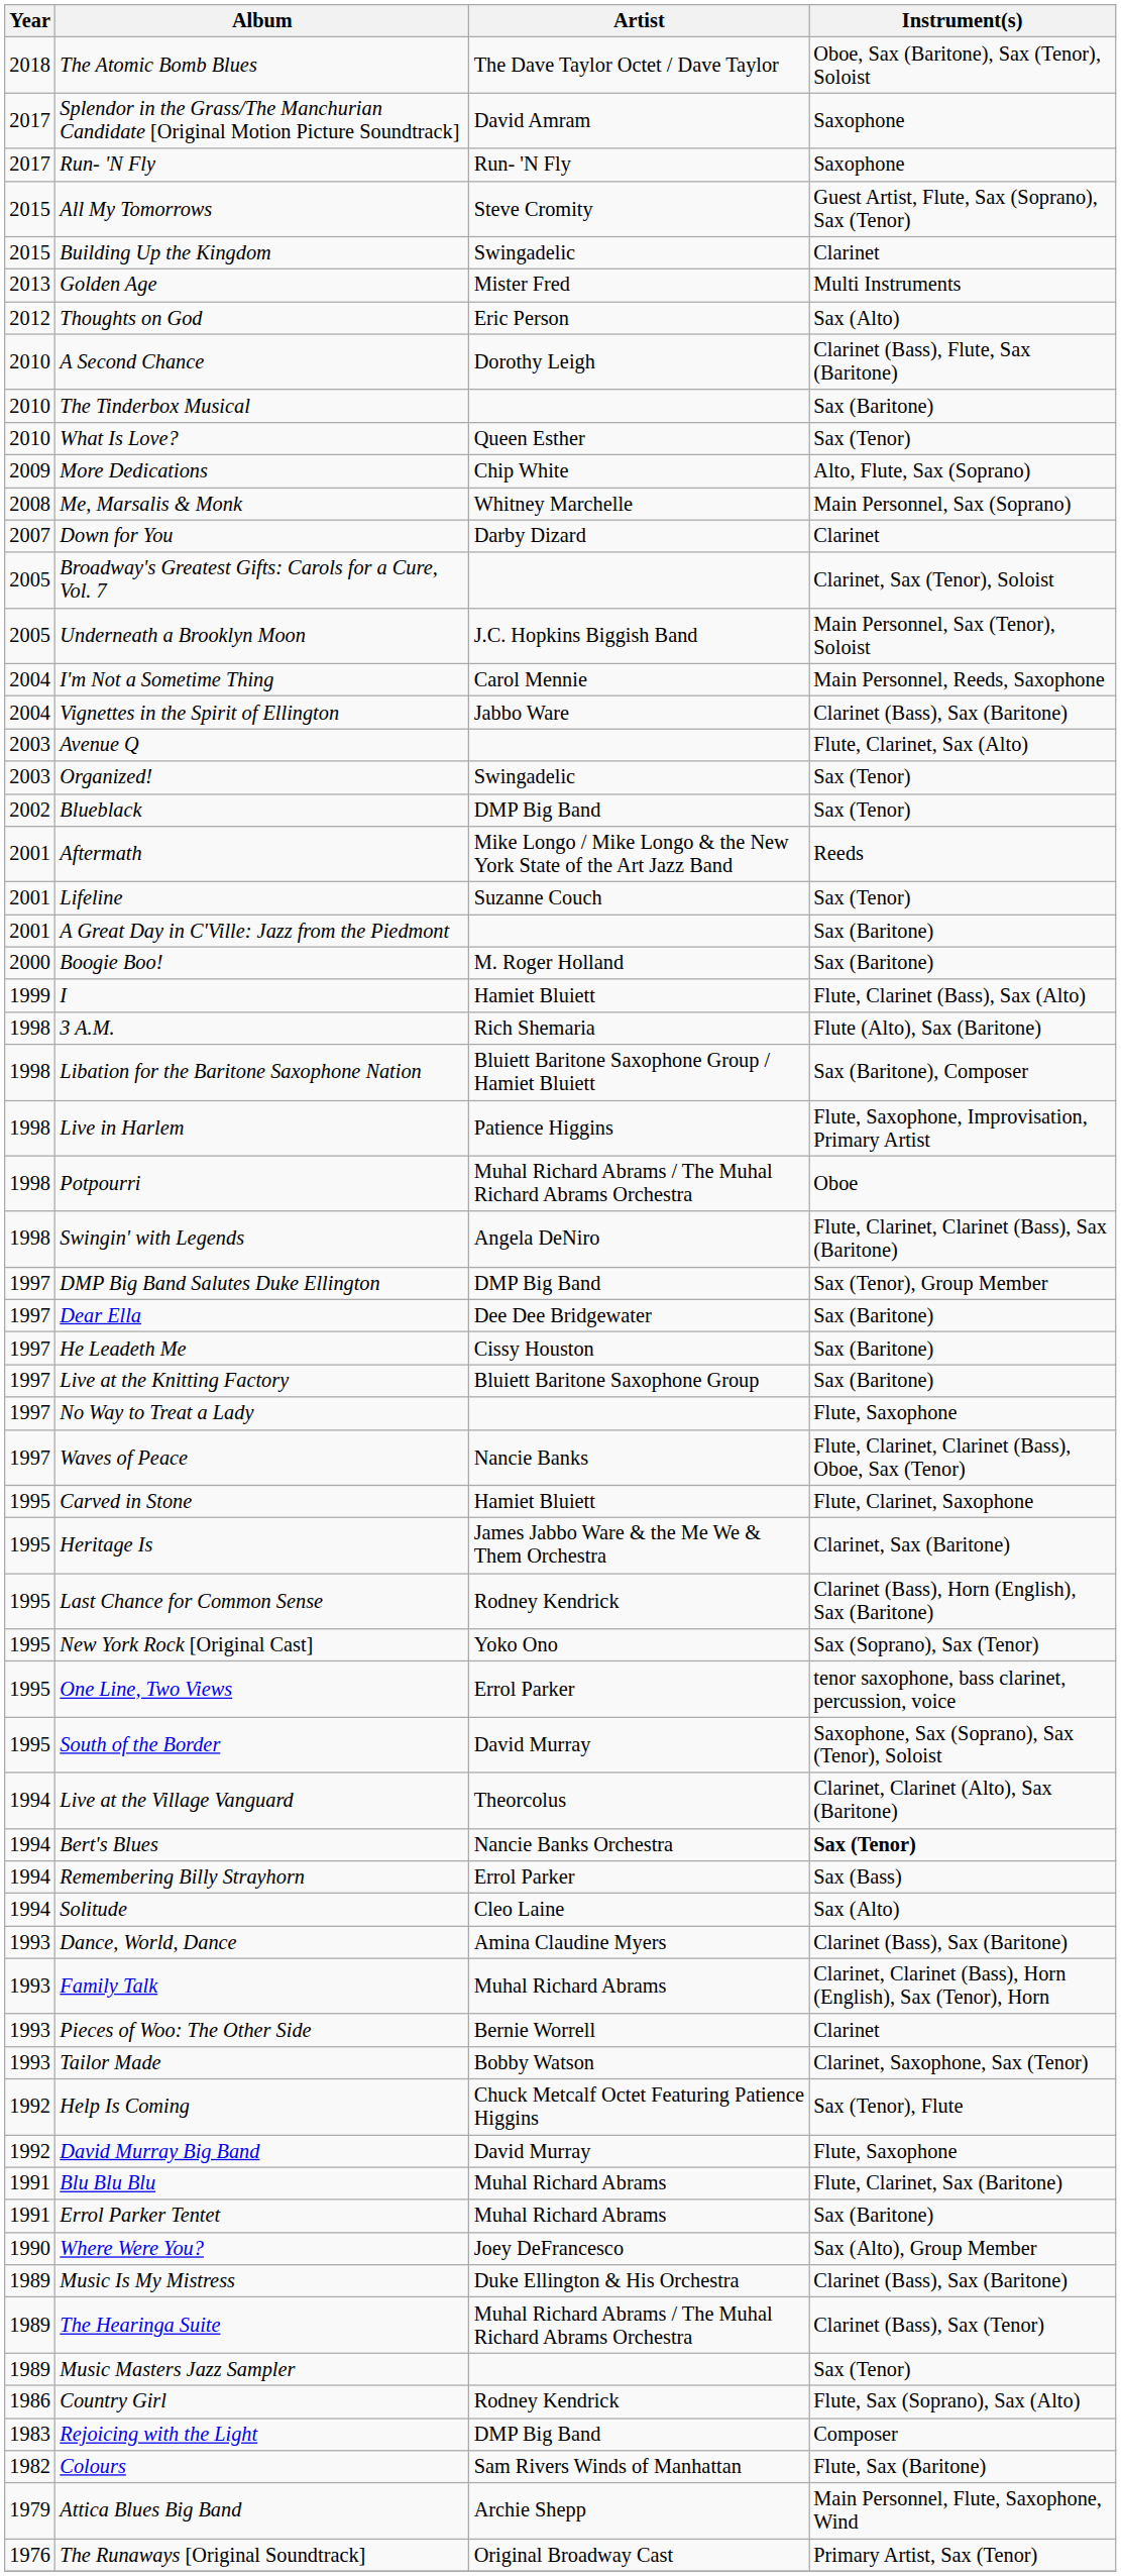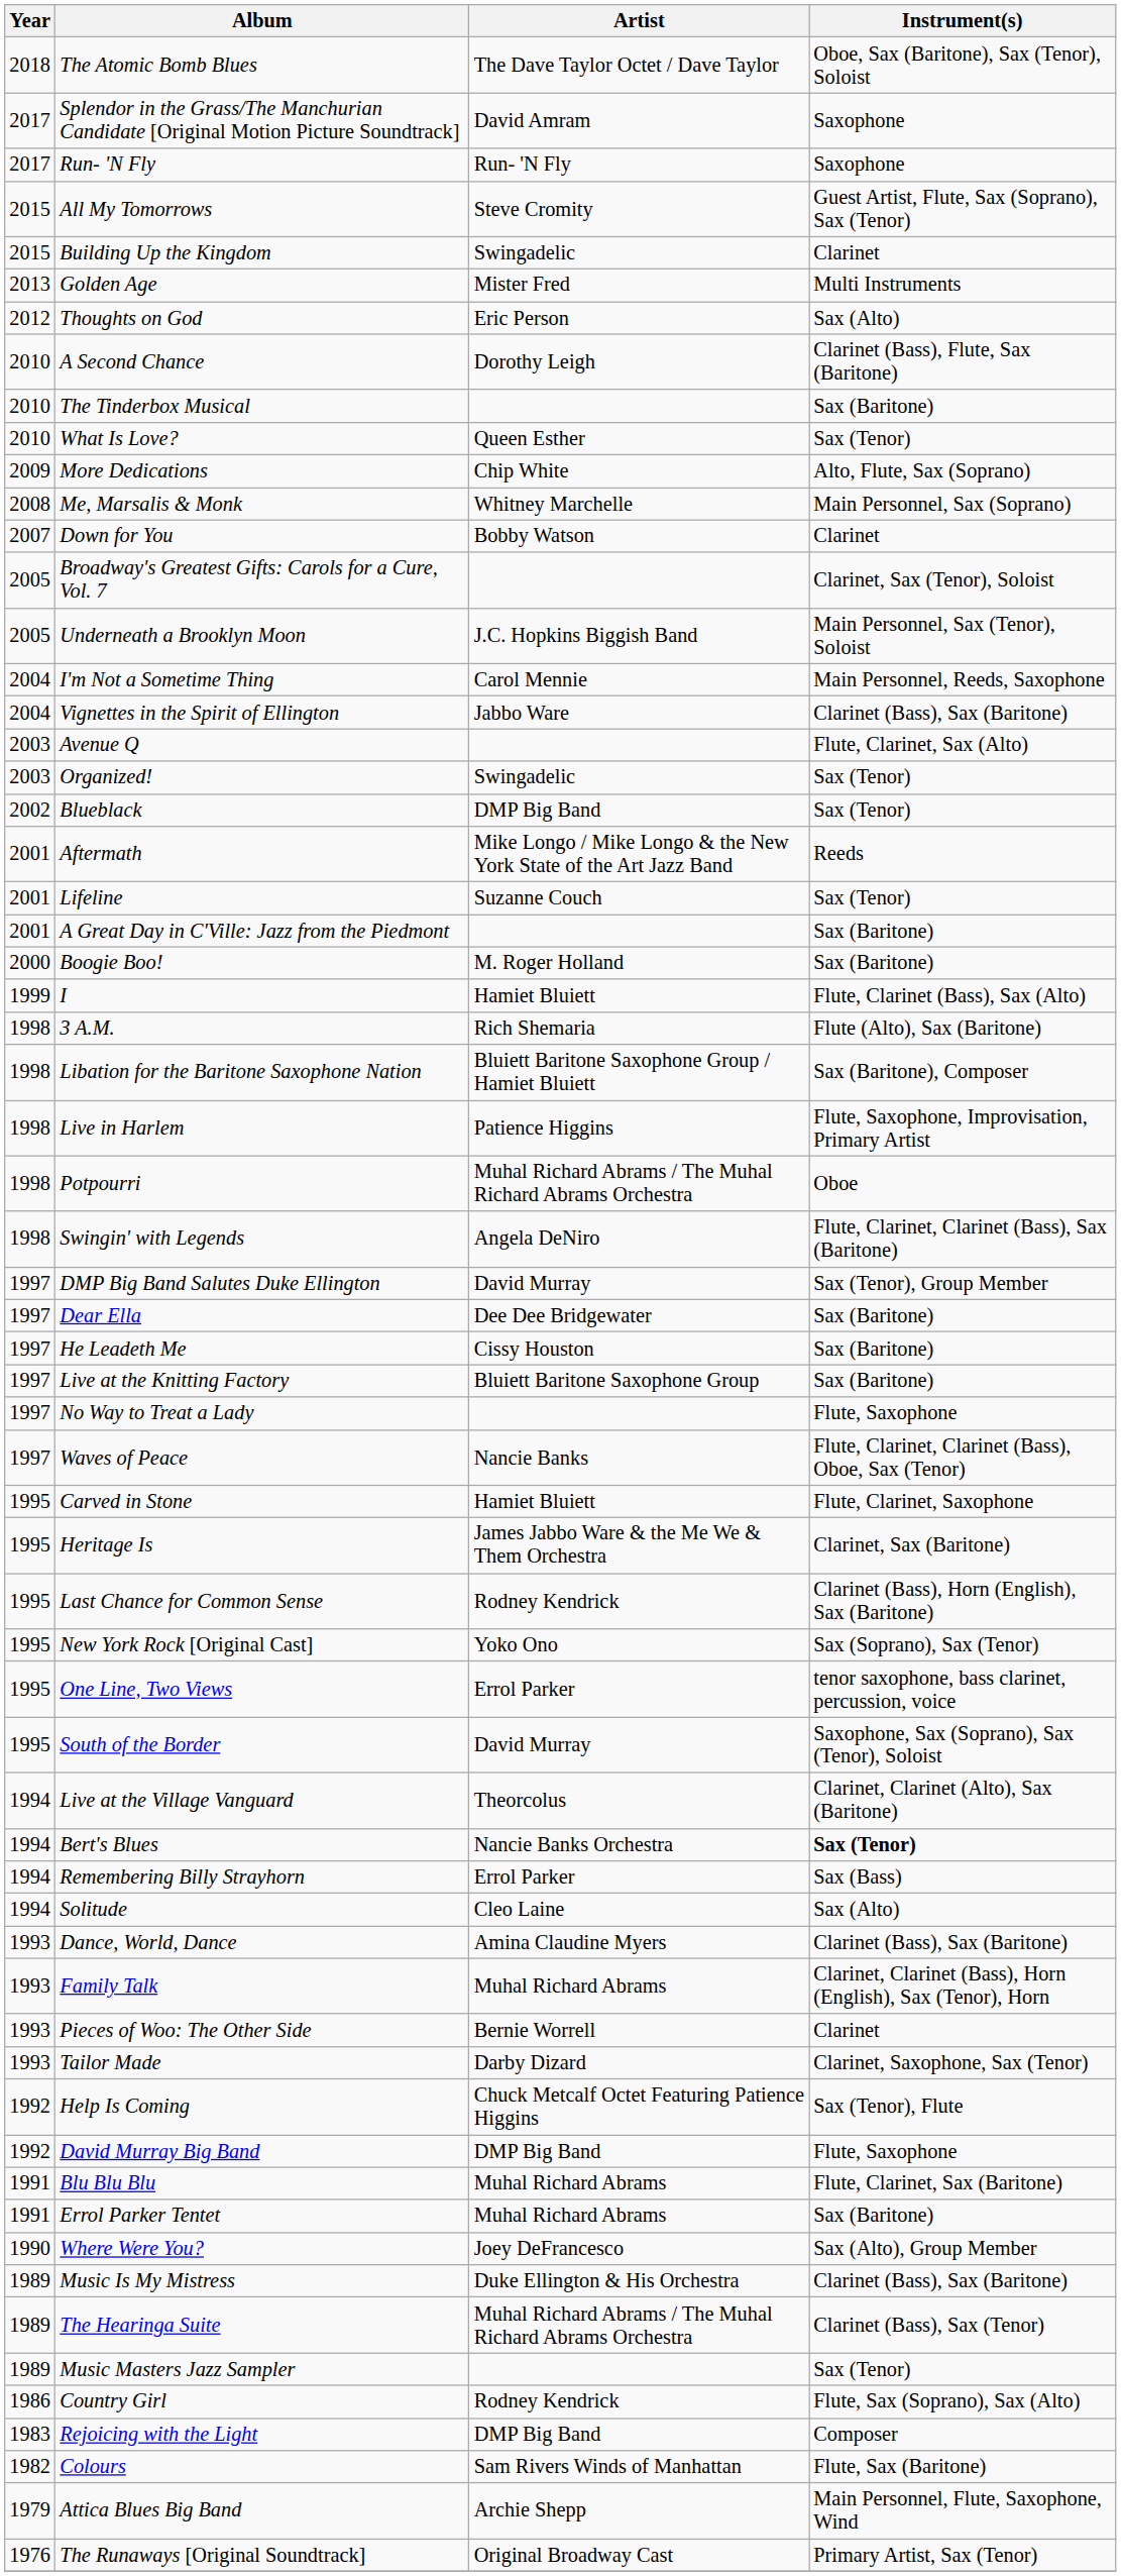Down for You | Artist: Darby Dizard -> Bobby Watson
DMP Big Band Salutes Duke Ellington | Artist: DMP Big Band -> David Murray
Tailor Made | Artist: Bobby Watson -> Darby Dizard
David Murray Big Band | Artist: David Murray -> DMP Big Band
